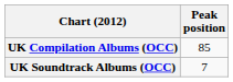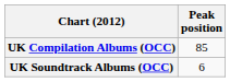UK Soundtrack Albums (OCC) | Peak position: 7 -> 6
